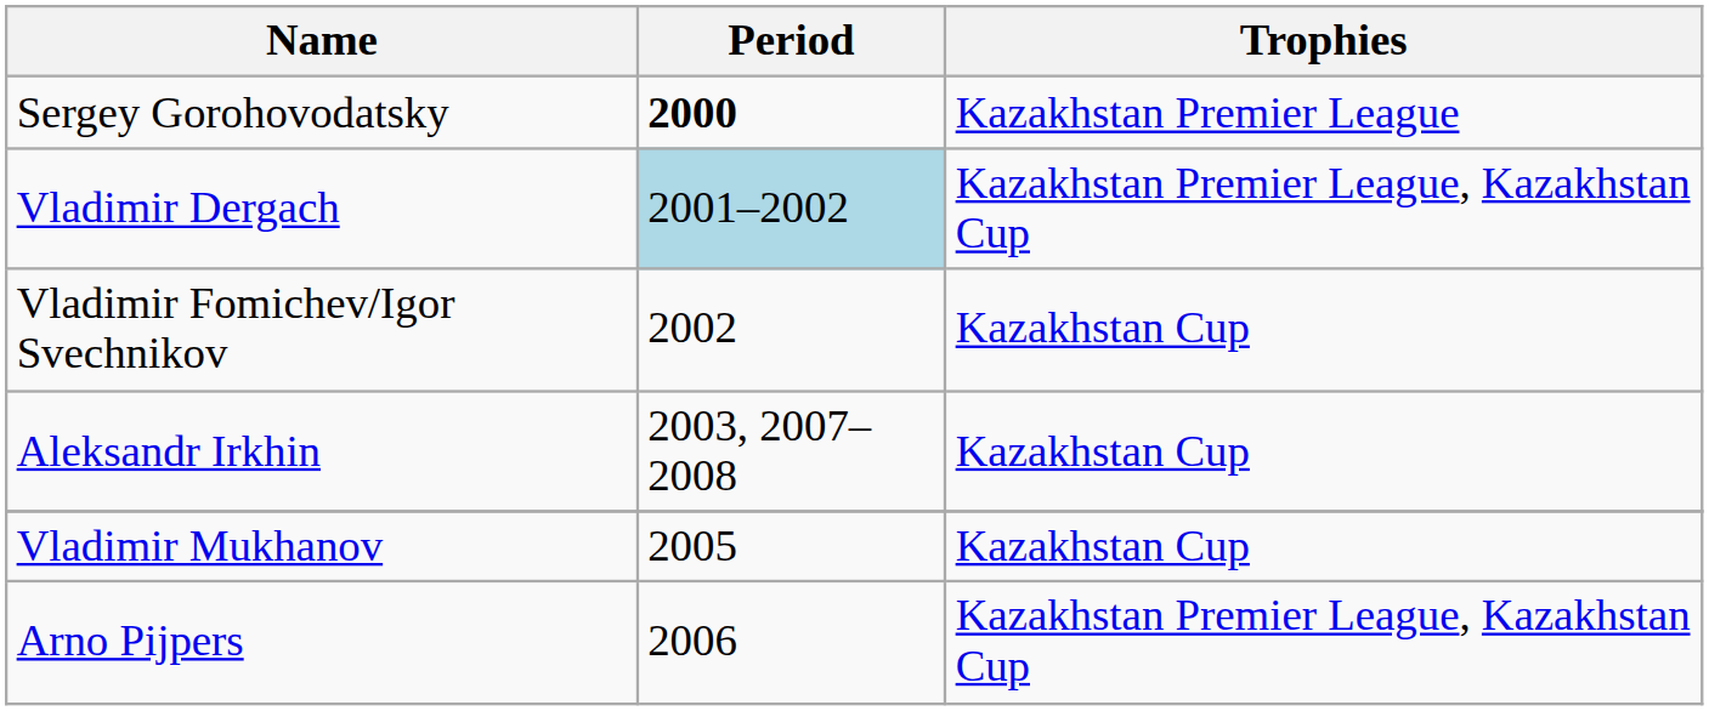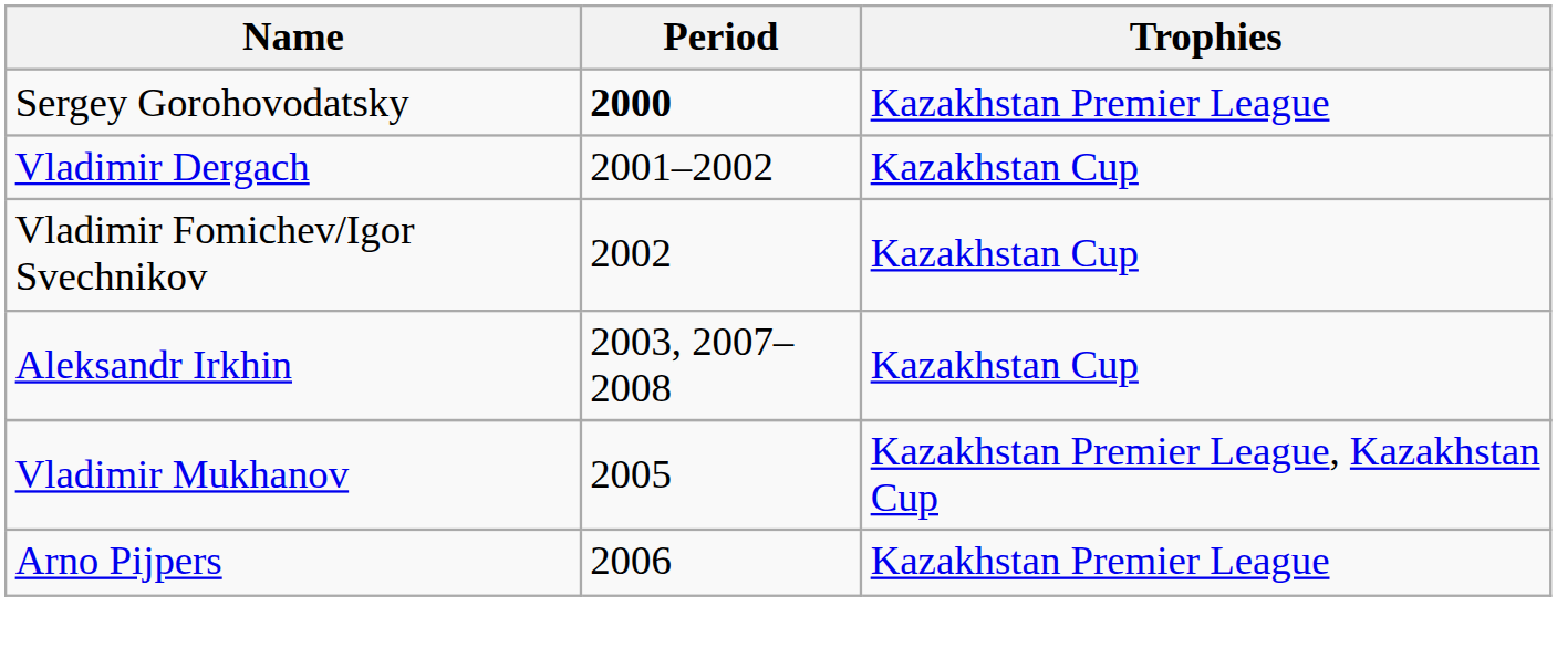Vladimir Dergach | Period: lightblue background -> no background
Vladimir Dergach | Trophies: Kazakhstan Premier League, Kazakhstan Cup -> Kazakhstan Cup
Vladimir Mukhanov | Trophies: Kazakhstan Cup -> Kazakhstan Premier League, Kazakhstan Cup
Arno Pijpers | Trophies: Kazakhstan Premier League, Kazakhstan Cup -> Kazakhstan Premier League
